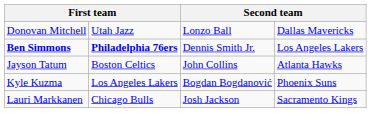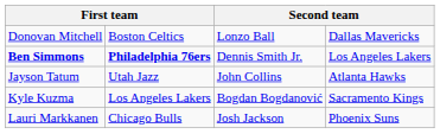Donovan Mitchell | column 2: Utah Jazz -> Boston Celtics
Jayson Tatum | column 2: Boston Celtics -> Utah Jazz
Kyle Kuzma | column 4: Phoenix Suns -> Sacramento Kings
Lauri Markkanen | column 4: Sacramento Kings -> Phoenix Suns
